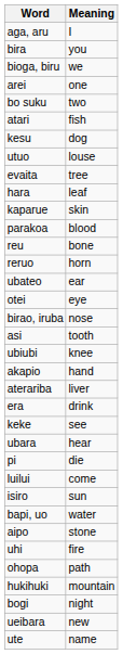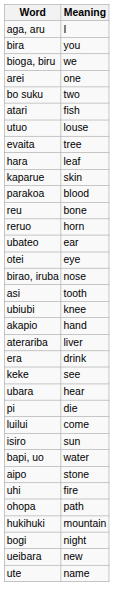- row: kesu | dog
